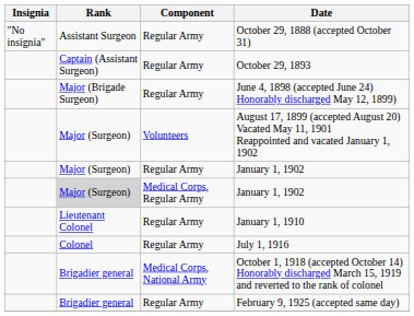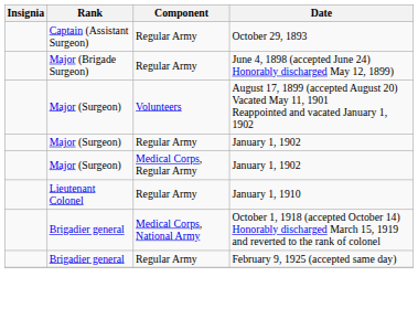- row: "No insignia" | Assistant Surgeon | Regular Army | October 29, 1888 (accepted October 31)
Medical Corps, Regular Army / January 1, 1902 | Rank: lightgrey background -> no background
- row: Colonel | Regular Army | July 1, 1916
